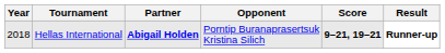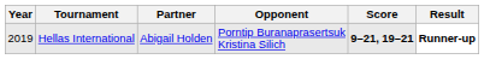Hellas International | Year: 2018 -> 2019
Hellas International | Partner: bold -> normal
